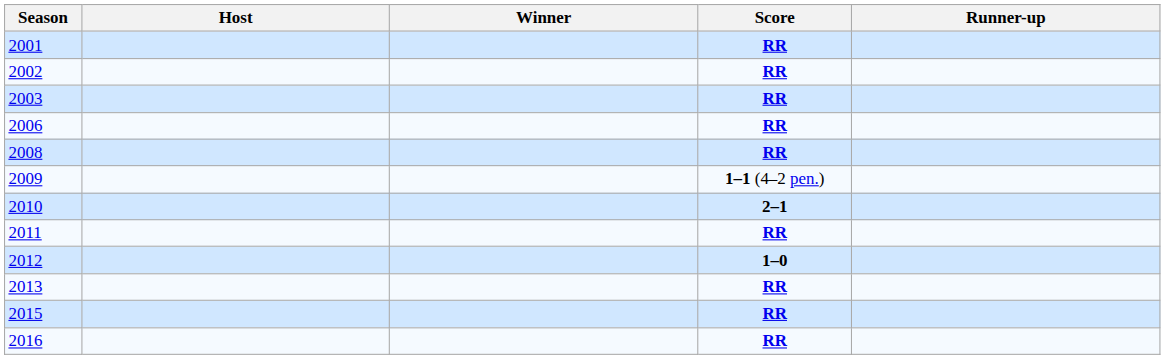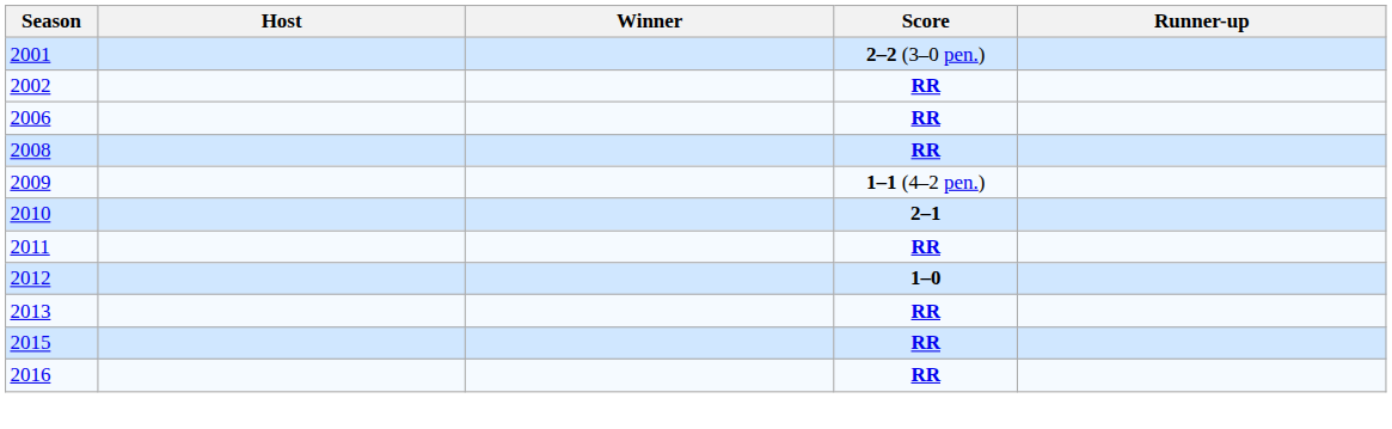2001 | Score: RR -> 2–2 (3–0 pen.)
- row: 2003 | RR
